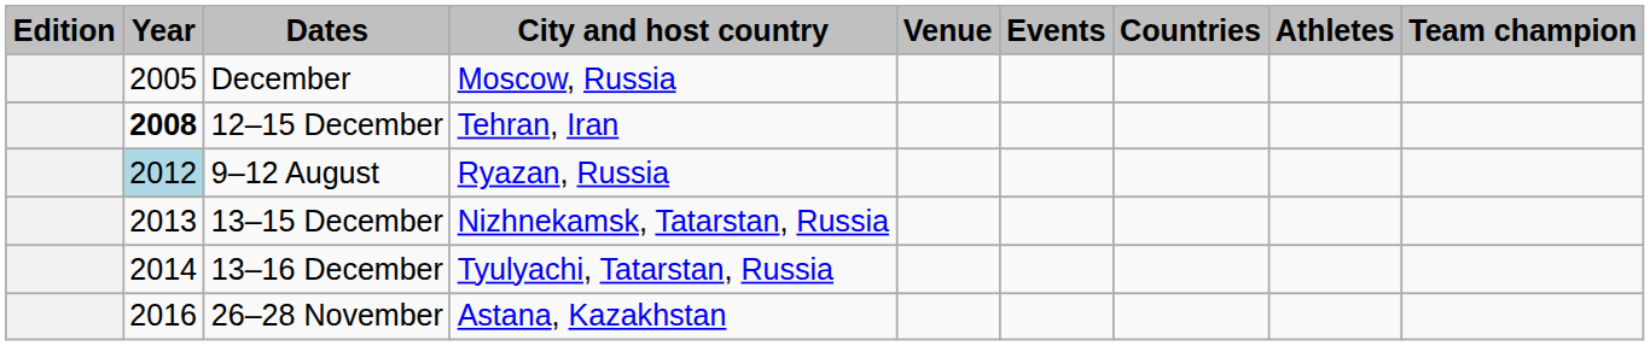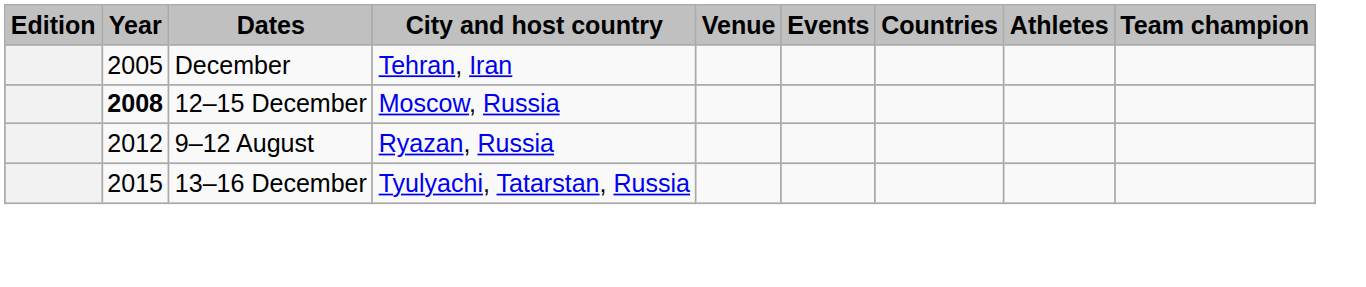December | City and host country: Moscow, Russia -> Tehran, Iran
12–15 December | City and host country: Tehran, Iran -> Moscow, Russia
9–12 August | Year: lightblue background -> no background
- row: 2013 | 13–15 December | Nizhnekamsk, Tatarstan, Russia
13–16 December | Year: 2014 -> 2015
- row: 2016 | 26–28 November | Astana, Kazakhstan
